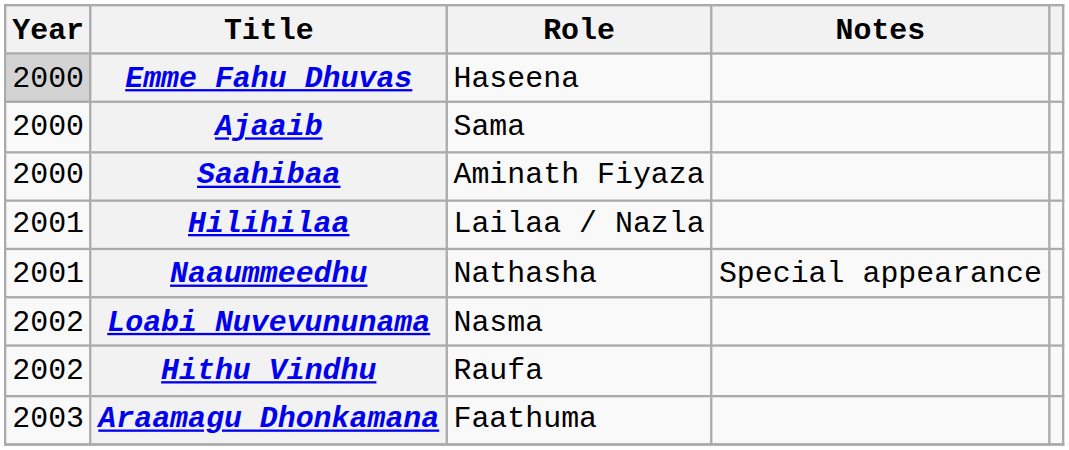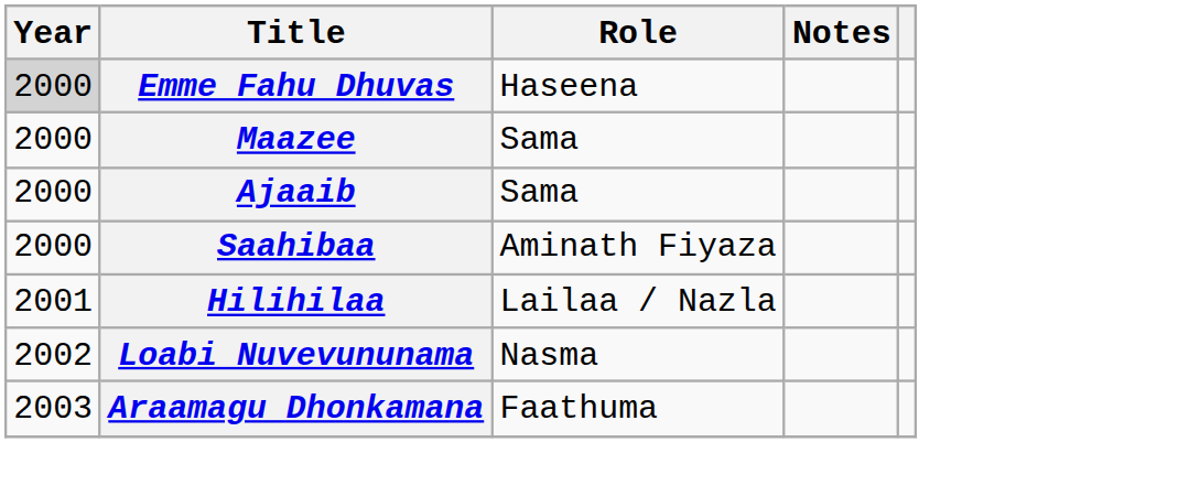+ row: 2000 | Maazee | Sama
- row: 2001 | Naaummeedhu | Nathasha | Special appearance
- row: 2002 | Hithu Vindhu | Raufa
